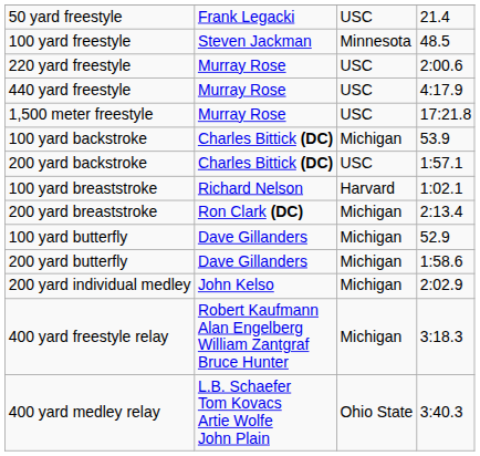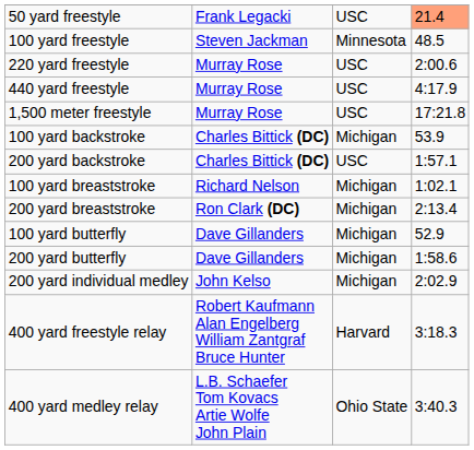50 yard freestyle | column 4: no background -> lightsalmon background
100 yard breaststroke | column 3: Harvard -> Michigan
400 yard freestyle relay | column 3: Michigan -> Harvard
